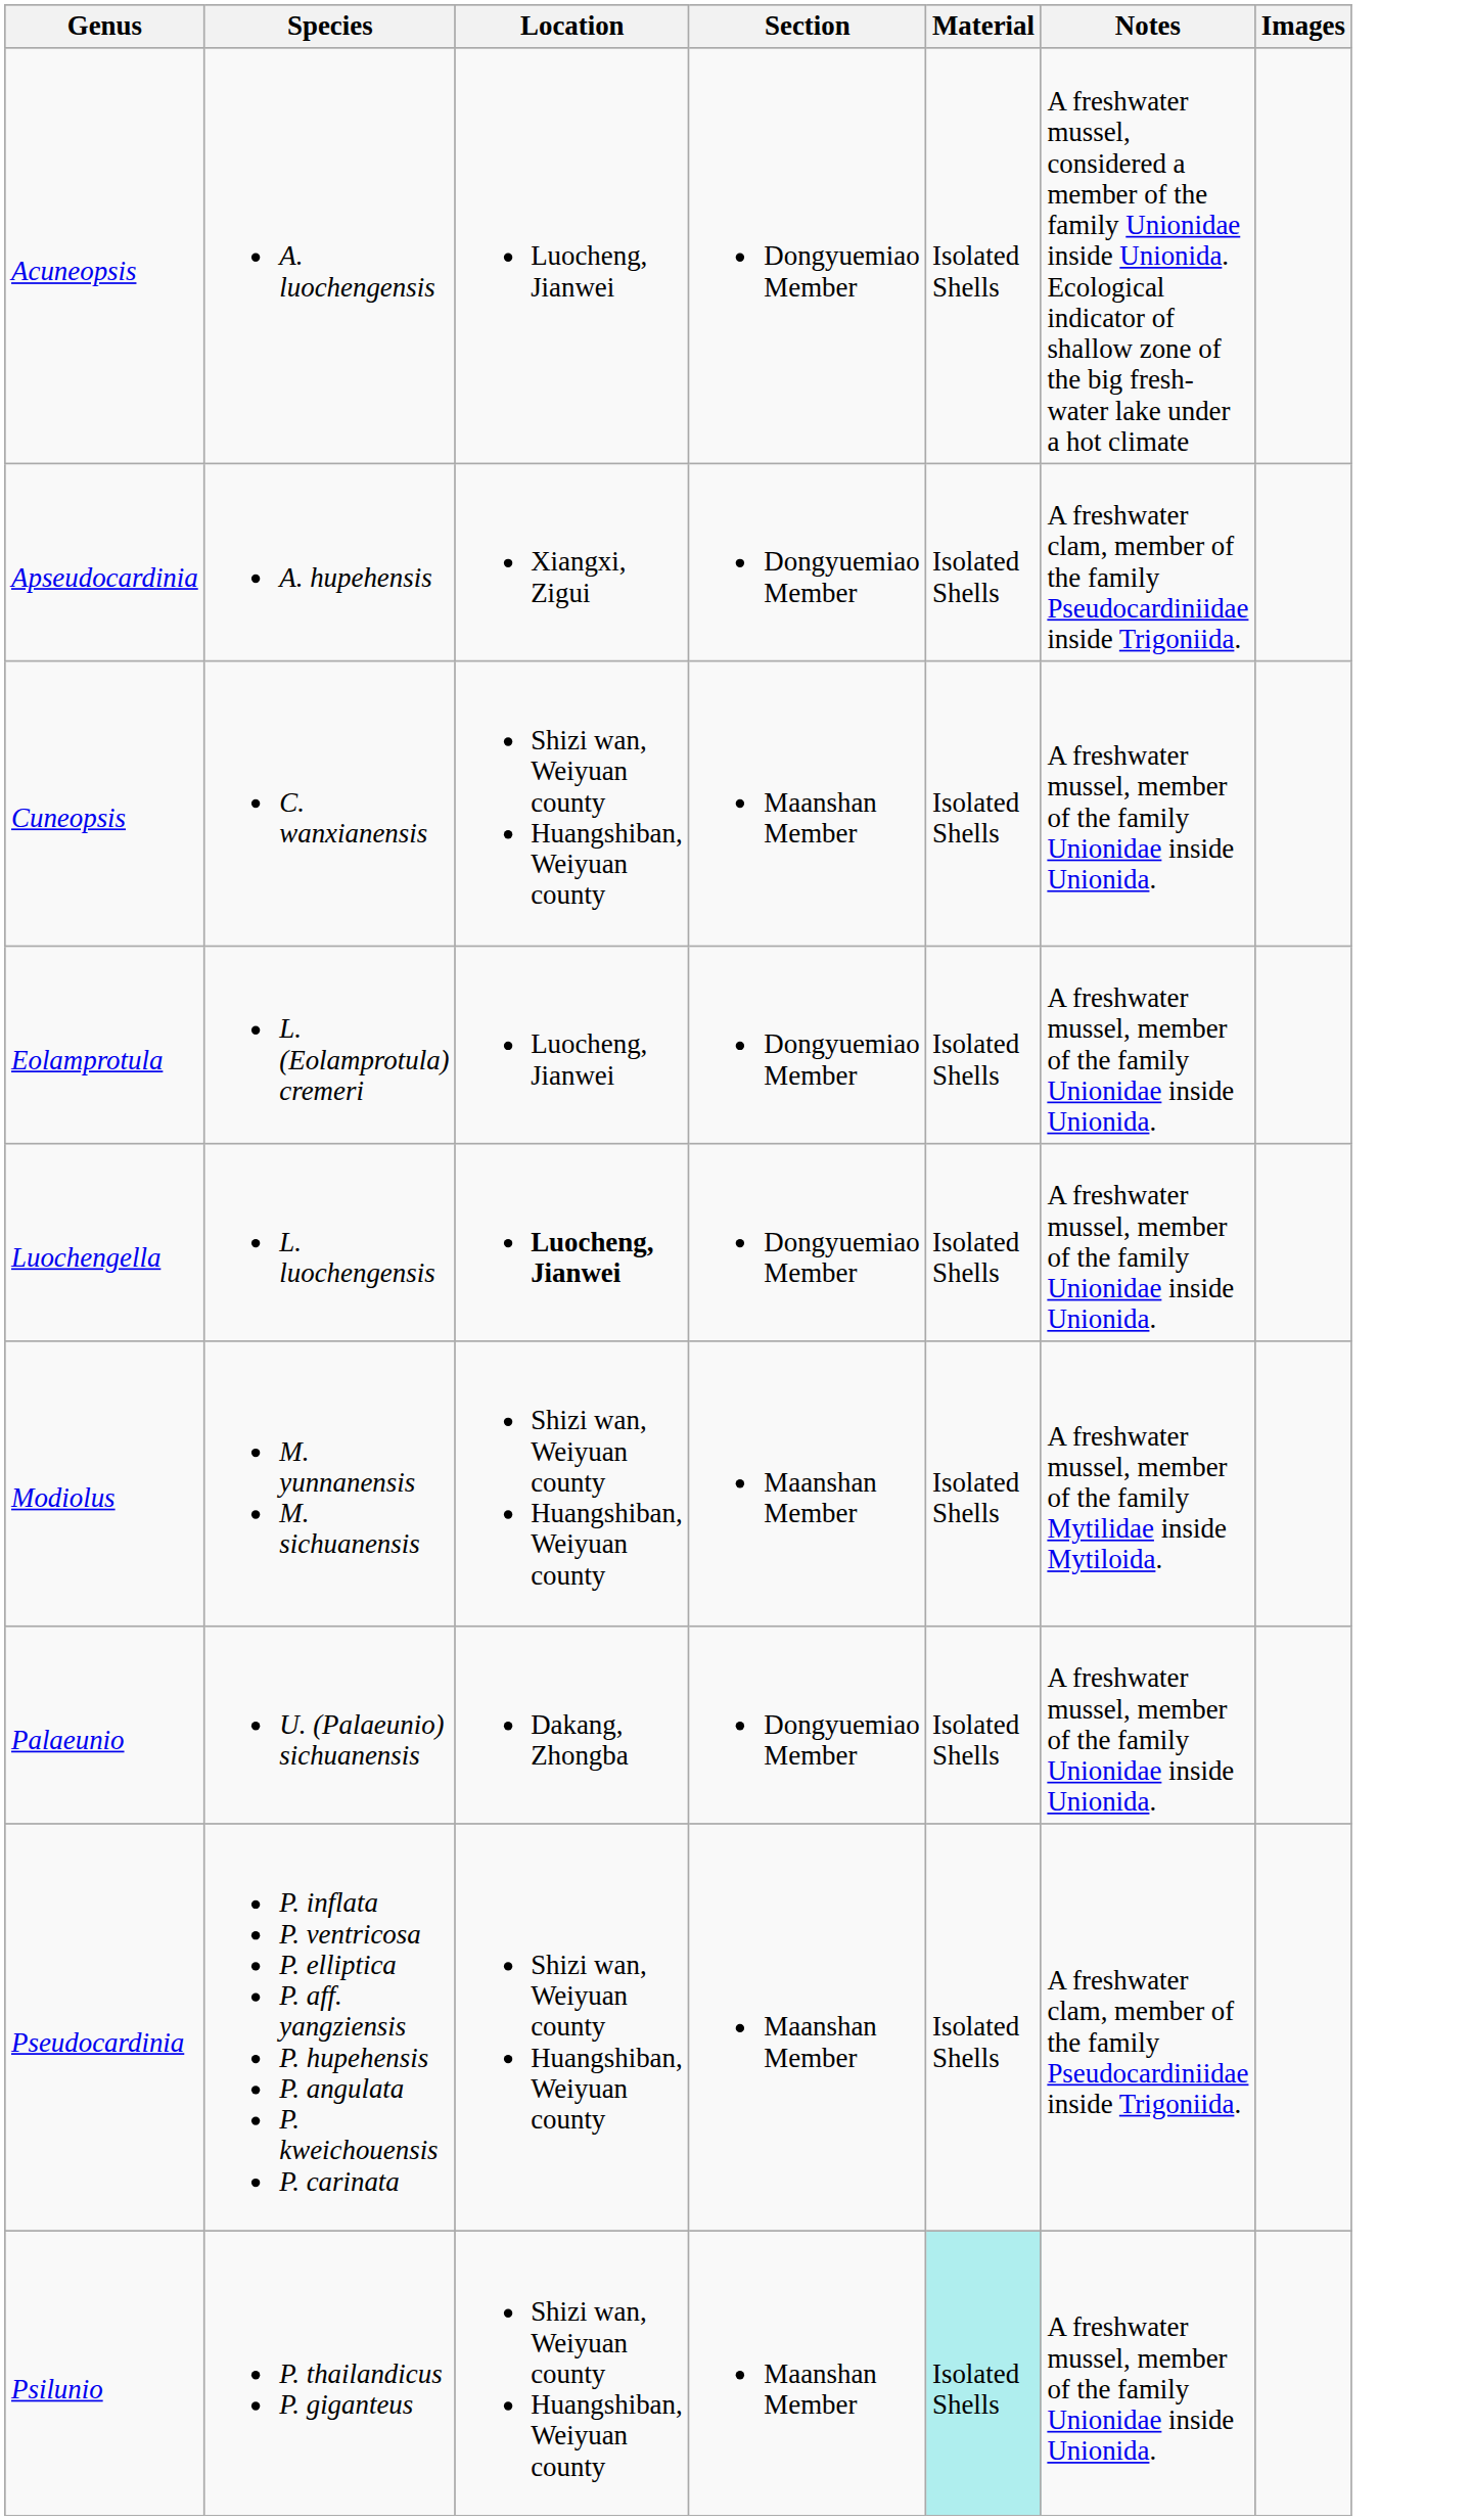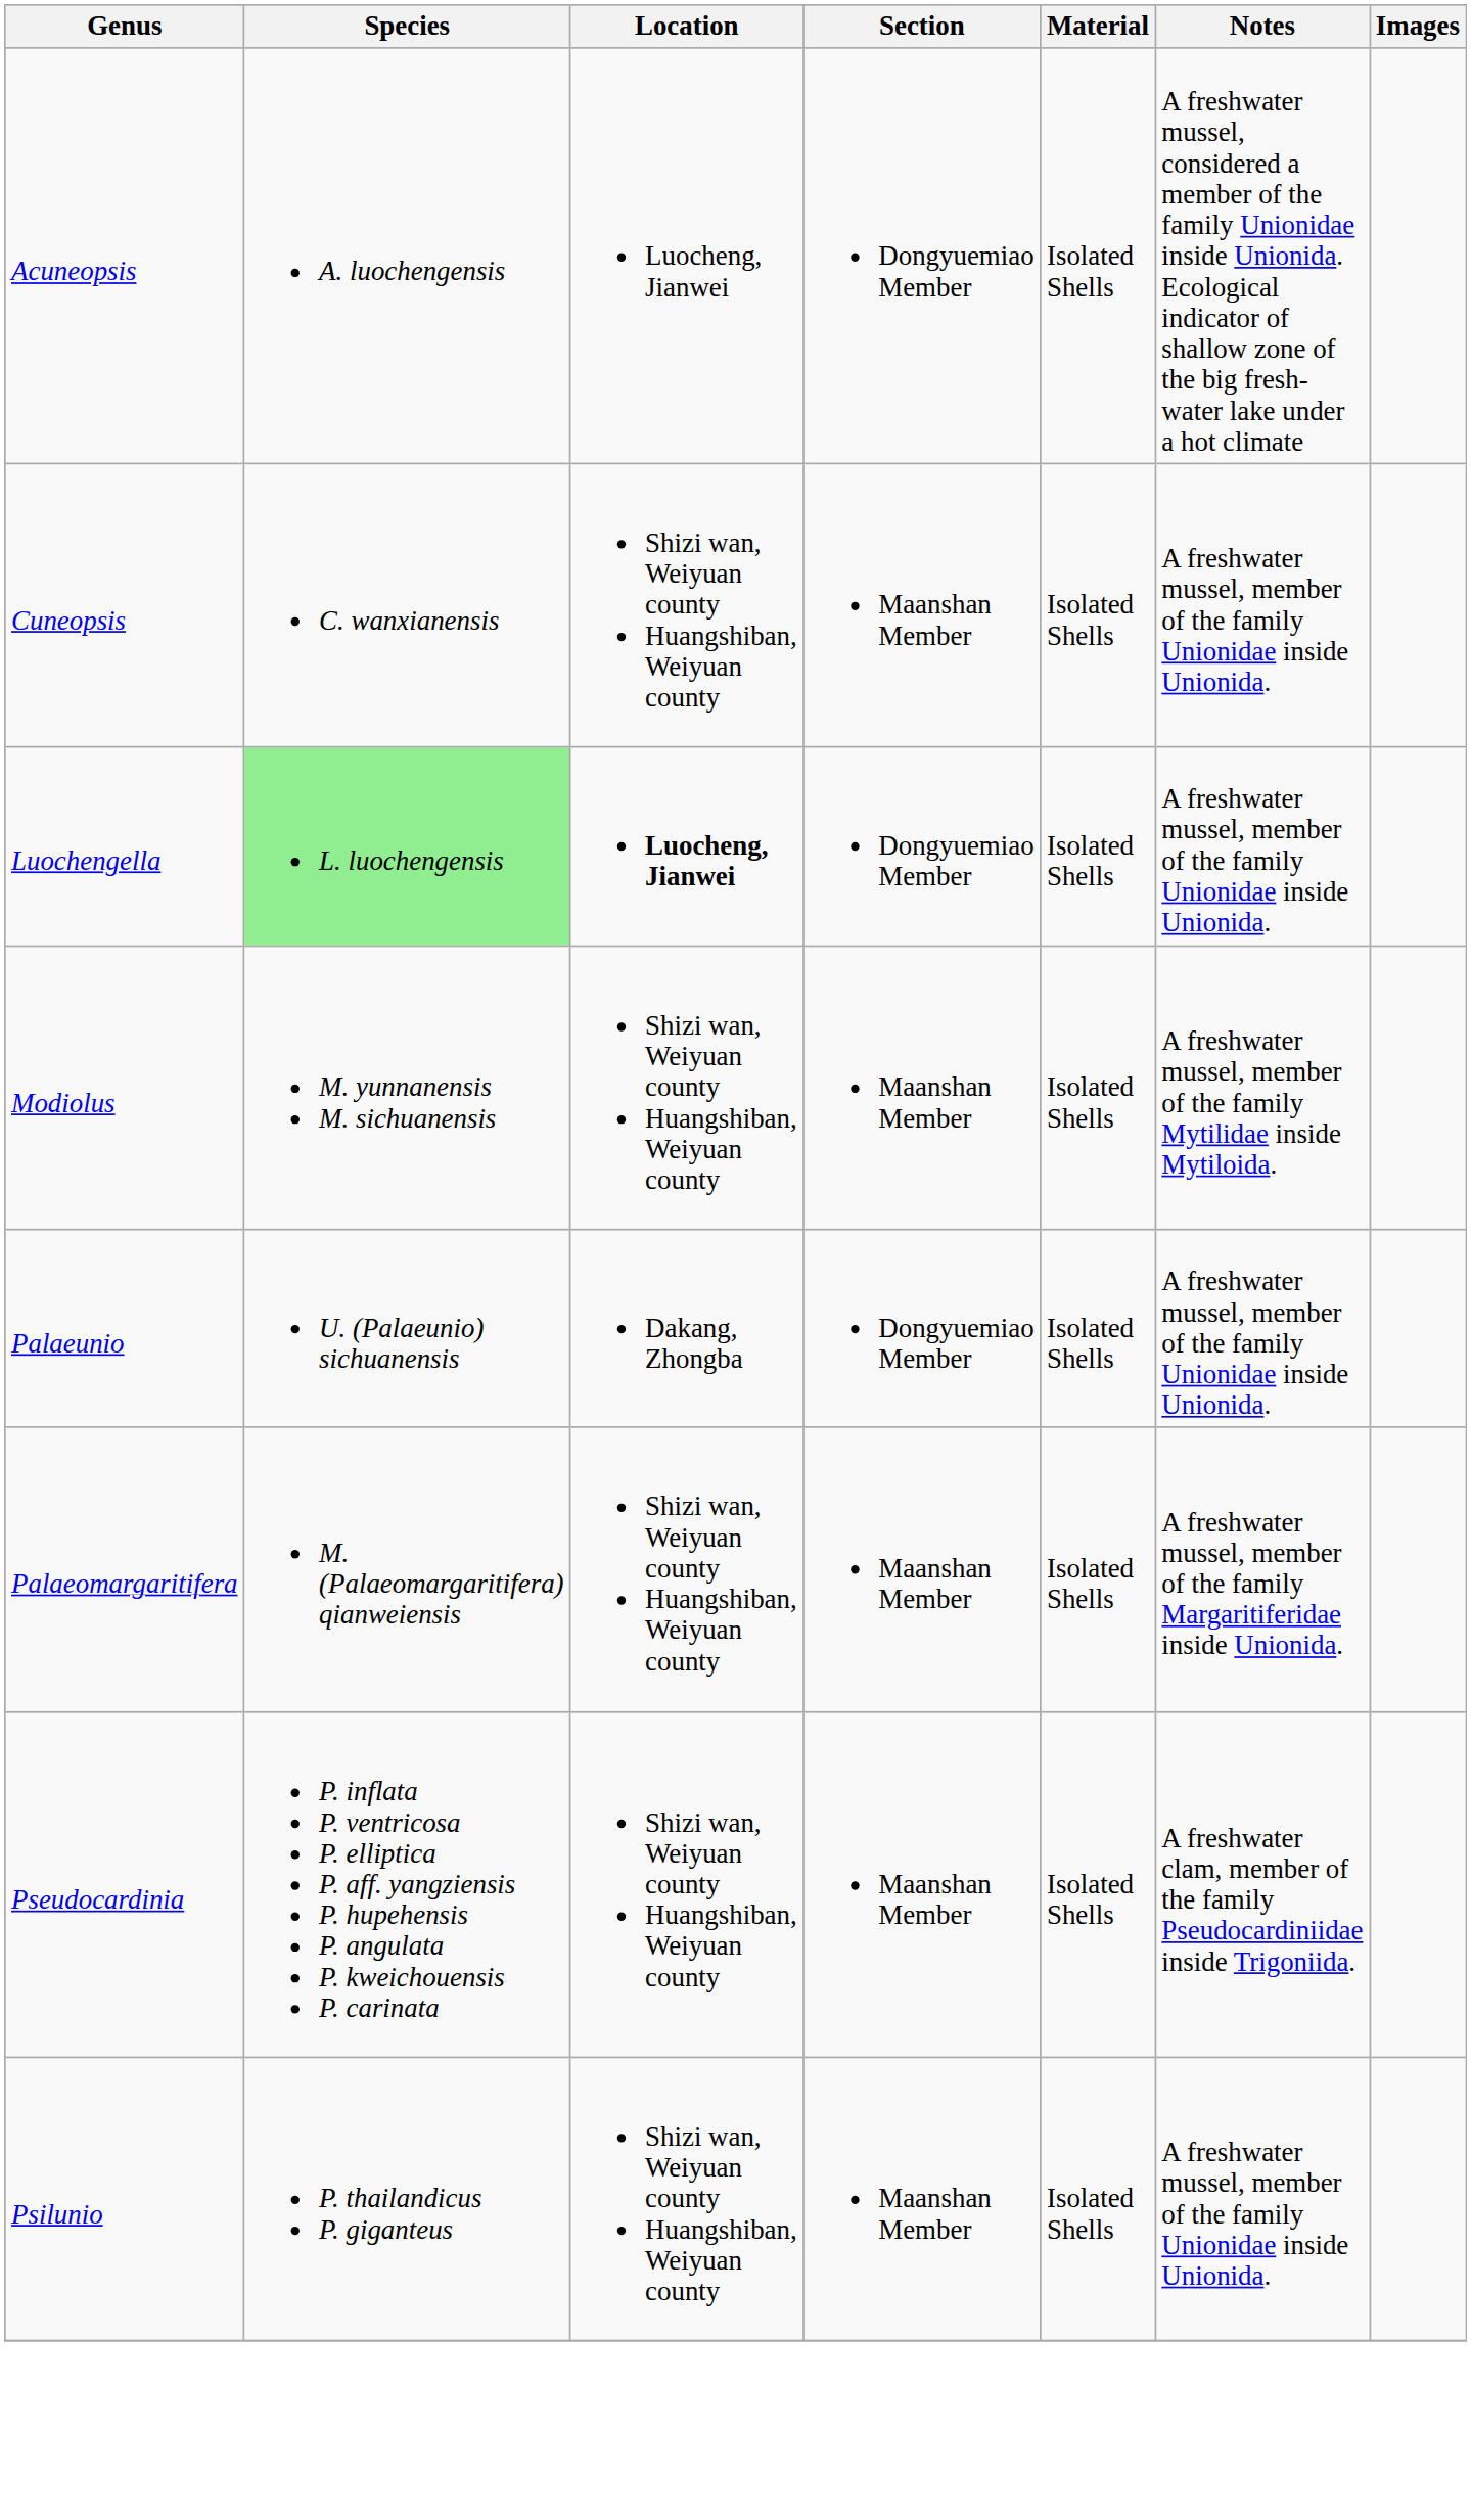- row: Apseudocardinia | A. hupehensis | Xiangxi, Zigui | Dongyuemiao Member | Isolated Shells | A freshwater clam, member of the family Pseudocardiniidae inside Trigoniida.
- row: Eolamprotula | L. (Eolamprotula) cremeri | Luocheng, Jianwei | Dongyuemiao Member | Isolated Shells | A freshwater mussel, member of the family Unionidae inside Unionida.
Luochengella | Species: no background -> lightgreen background
+ row: Palaeomargaritifera | M. (Palaeomargaritifera) qianweiensis | Shizi wan, Weiyuan county Huangshiban, Weiyuan county | Maanshan Member | Isolated Shells | A freshwater mussel, member of the family Margaritiferidae inside Unionida.
Psilunio | Material: paleturquoise background -> no background
